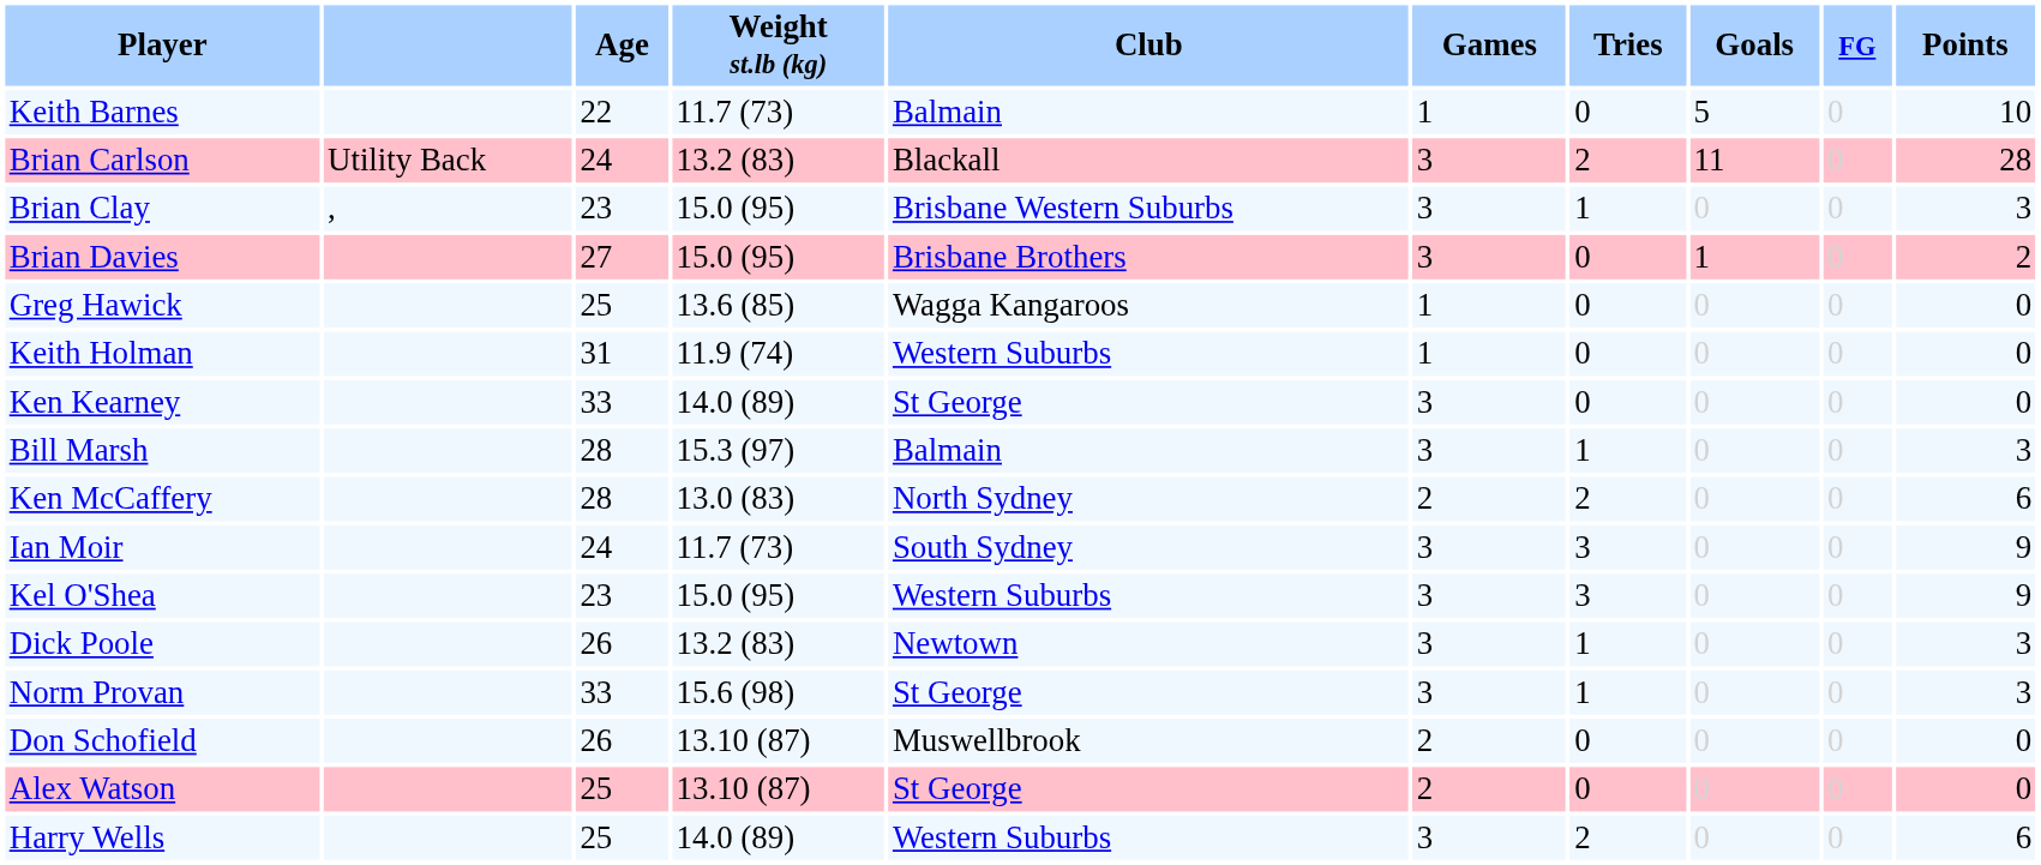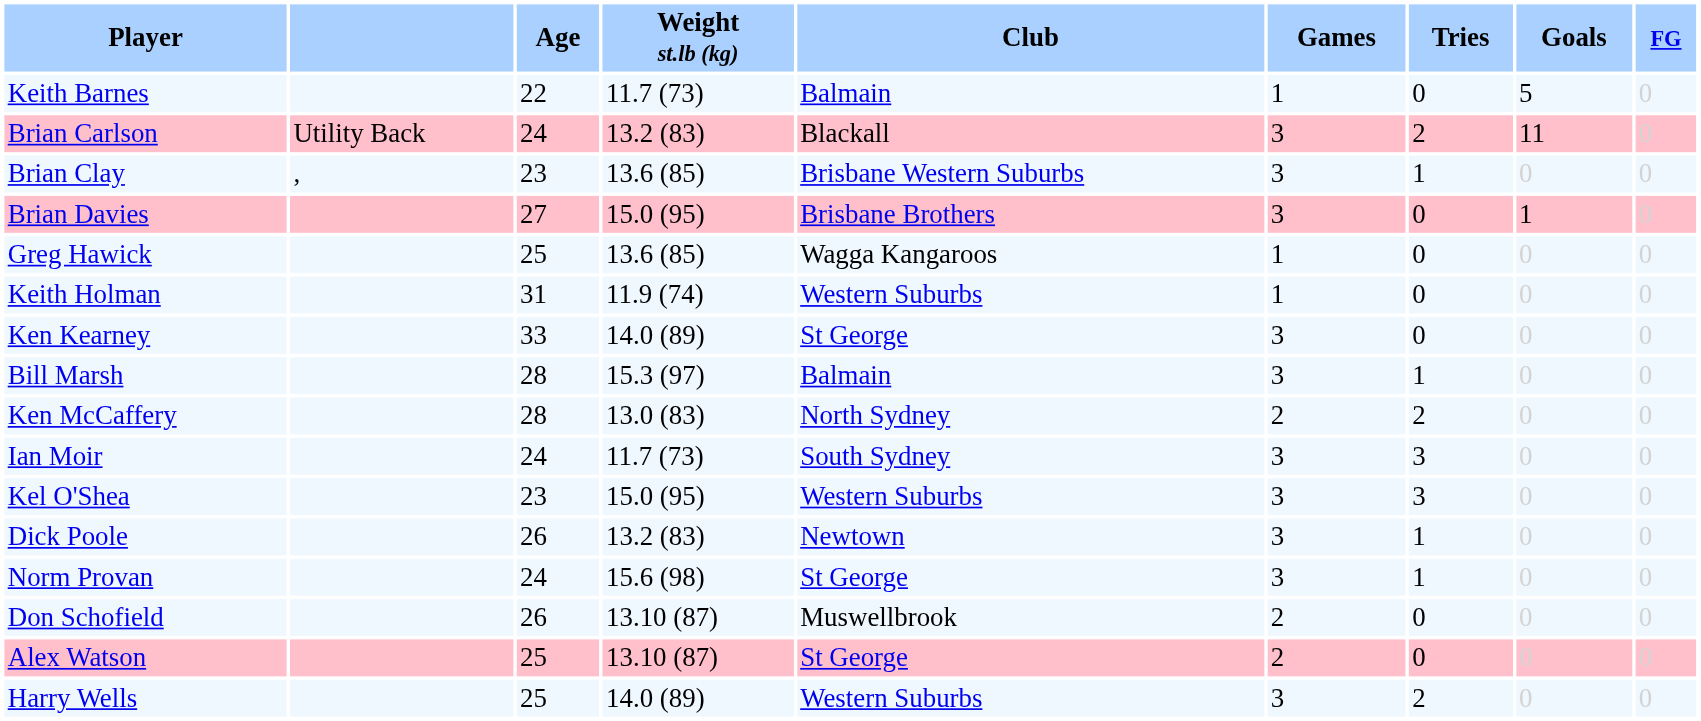- column: Points | 10 | 28 | 3 | 2 | 0 | 0 | 0 | 3 | 6 | 9 | 9 | 3 | 3 | 0 | 0 | 6
Brian Clay | Weight st.lb (kg): 15.0 (95) -> 13.6 (85)
Norm Provan | Age: 33 -> 24
